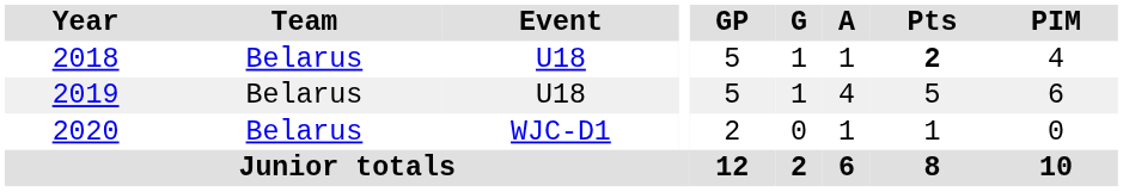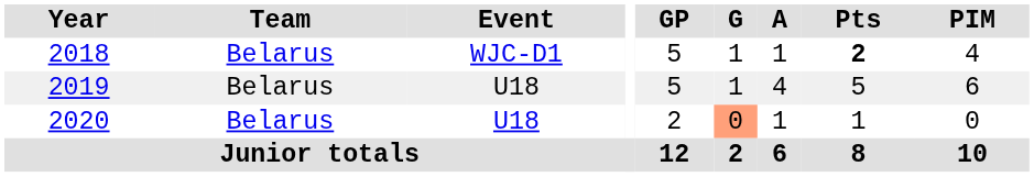2018 | Event: U18 -> WJC-D1
2020 | Event: WJC-D1 -> U18
2020 | G: no background -> lightsalmon background
